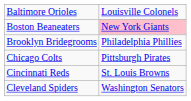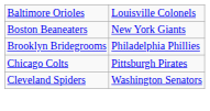Boston Beaneaters | column 2: pink background -> no background
- row: Cincinnati Reds | St. Louis Browns
